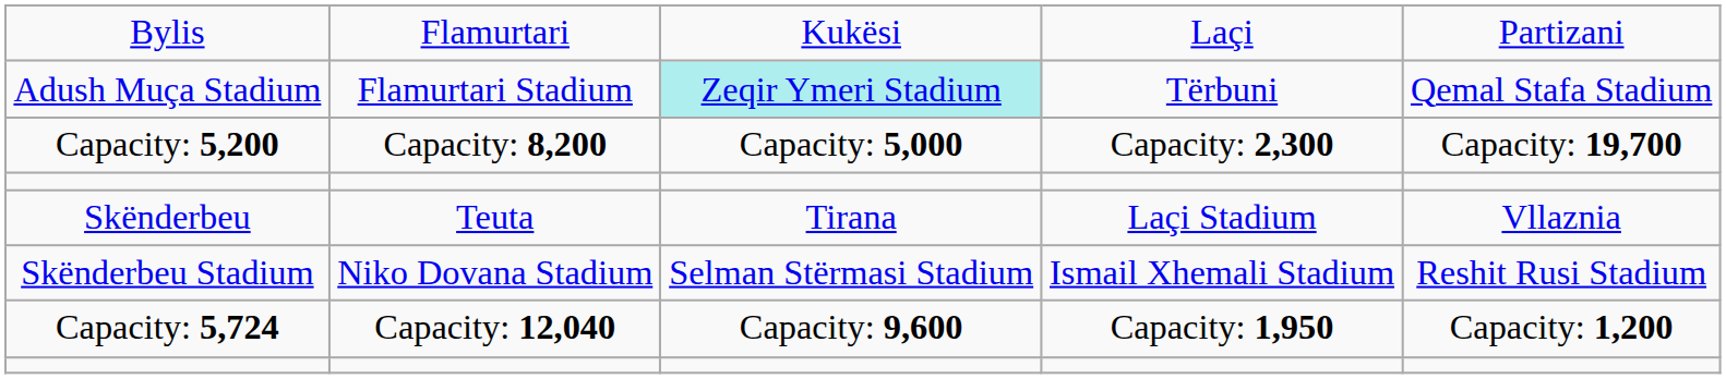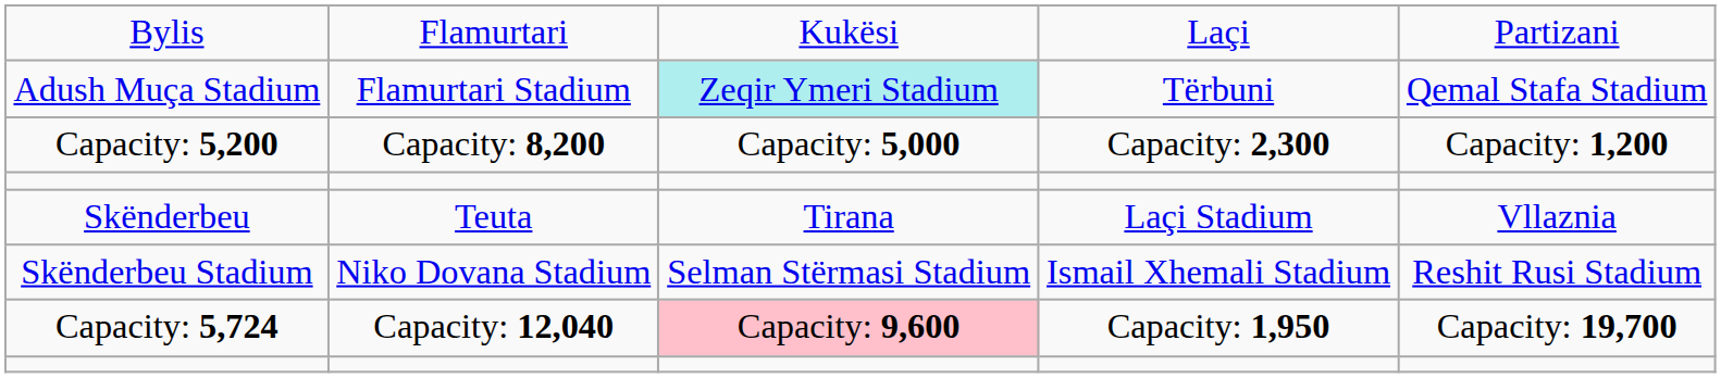Capacity: 5,200 | column 5: Capacity: 19,700 -> Capacity: 1,200
Capacity: 5,724 | column 3: no background -> pink background
Capacity: 5,724 | column 5: Capacity: 1,200 -> Capacity: 19,700
